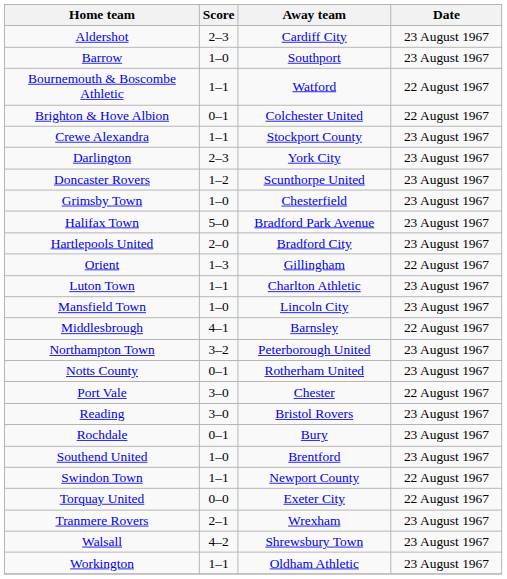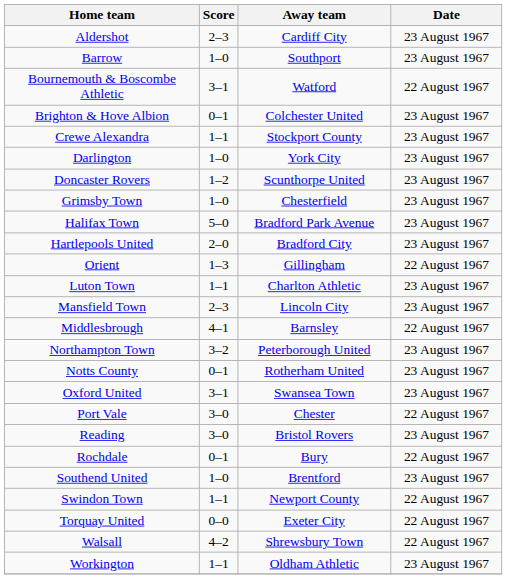Bournemouth & Boscombe Athletic | Score: 1–1 -> 3–1
Brighton & Hove Albion | Date: 22 August 1967 -> 23 August 1967
Darlington | Score: 2–3 -> 1–0
Mansfield Town | Score: 1–0 -> 2–3
+ row: Oxford United | 3–1 | Swansea Town | 23 August 1967
Rochdale | Date: 23 August 1967 -> 22 August 1967
- row: Tranmere Rovers | 2–1 | Wrexham | 23 August 1967
Walsall | Date: 23 August 1967 -> 22 August 1967
